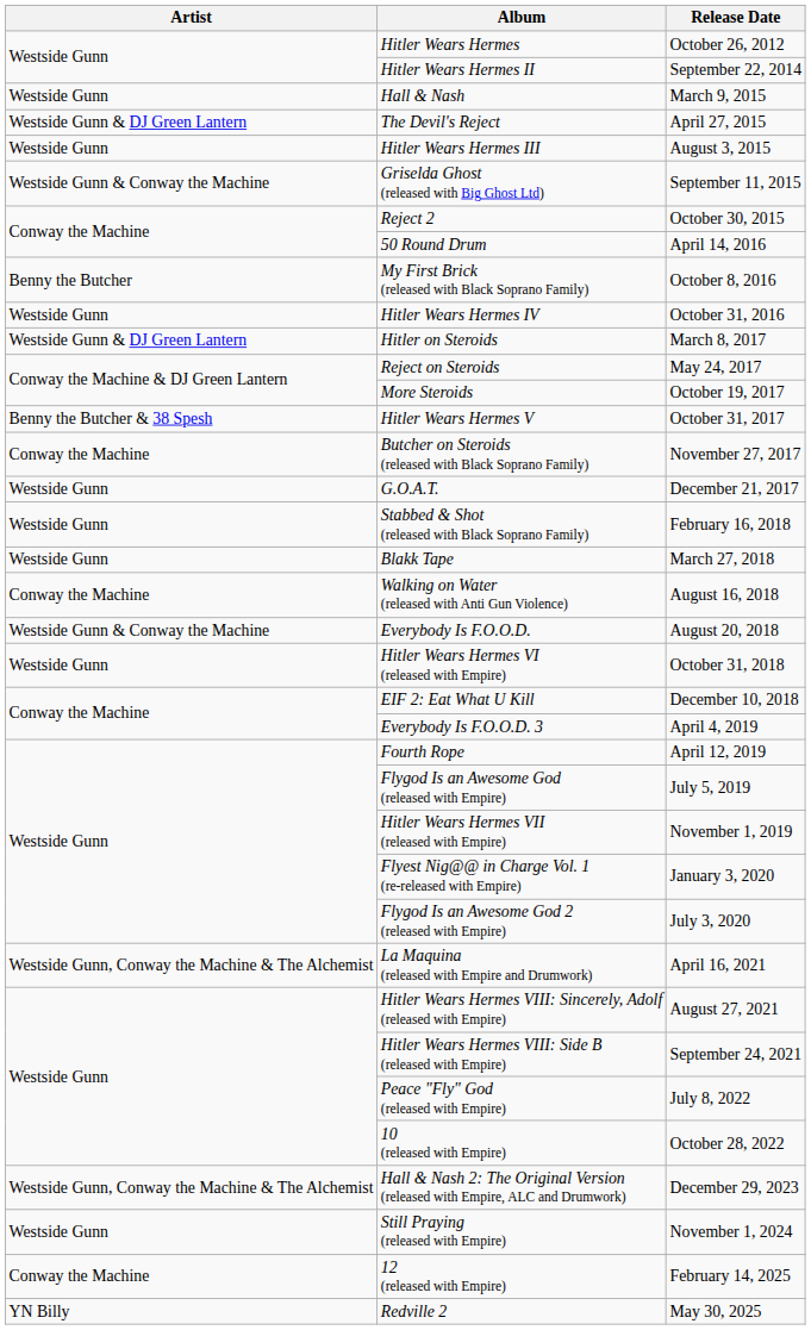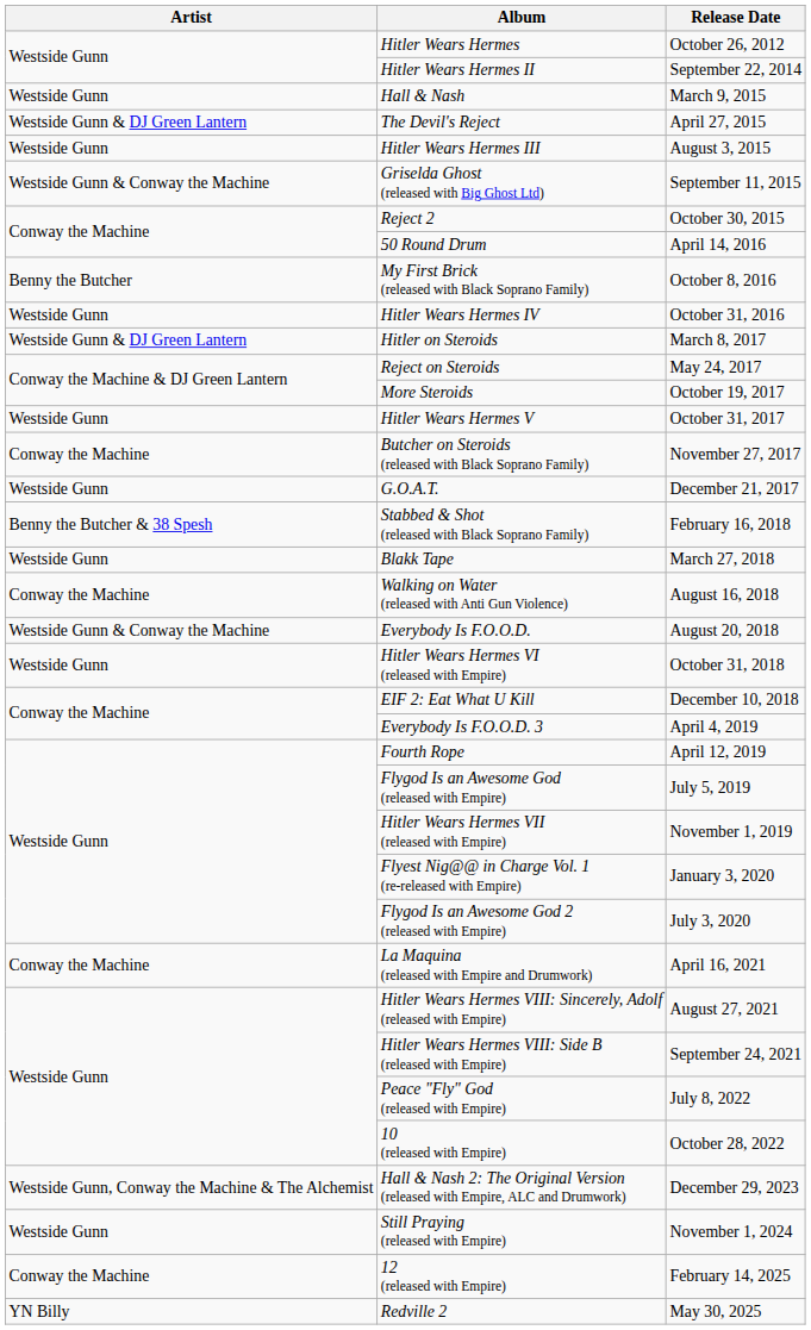Hitler Wears Hermes V | Artist: Benny the Butcher & 38 Spesh -> Westside Gunn
Stabbed & Shot (released with Black Soprano Family) | Artist: Westside Gunn -> Benny the Butcher & 38 Spesh
La Maquina (released with Empire and Drumwork) | Artist: Westside Gunn, Conway the Machine & The Alchemist -> Conway the Machine
